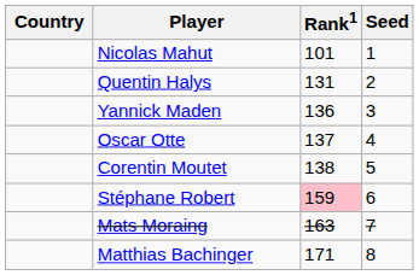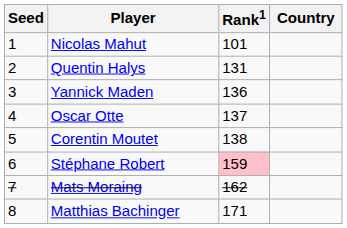columns swapped: Country <-> Seed
Mats Moraing | Rank1: 163 -> 162
